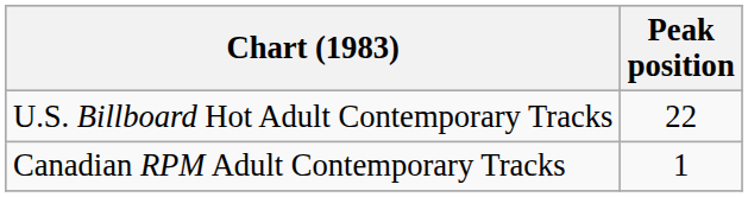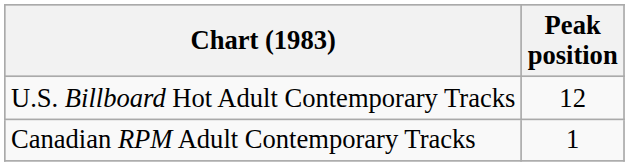U.S. Billboard Hot Adult Contemporary Tracks | Peak position: 22 -> 12
